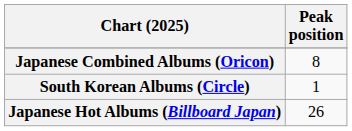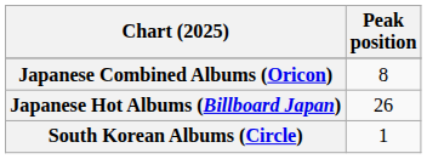rows swapped: Japanese Hot Albums (Billboard Japan) <-> South Korean Albums (Circle)
